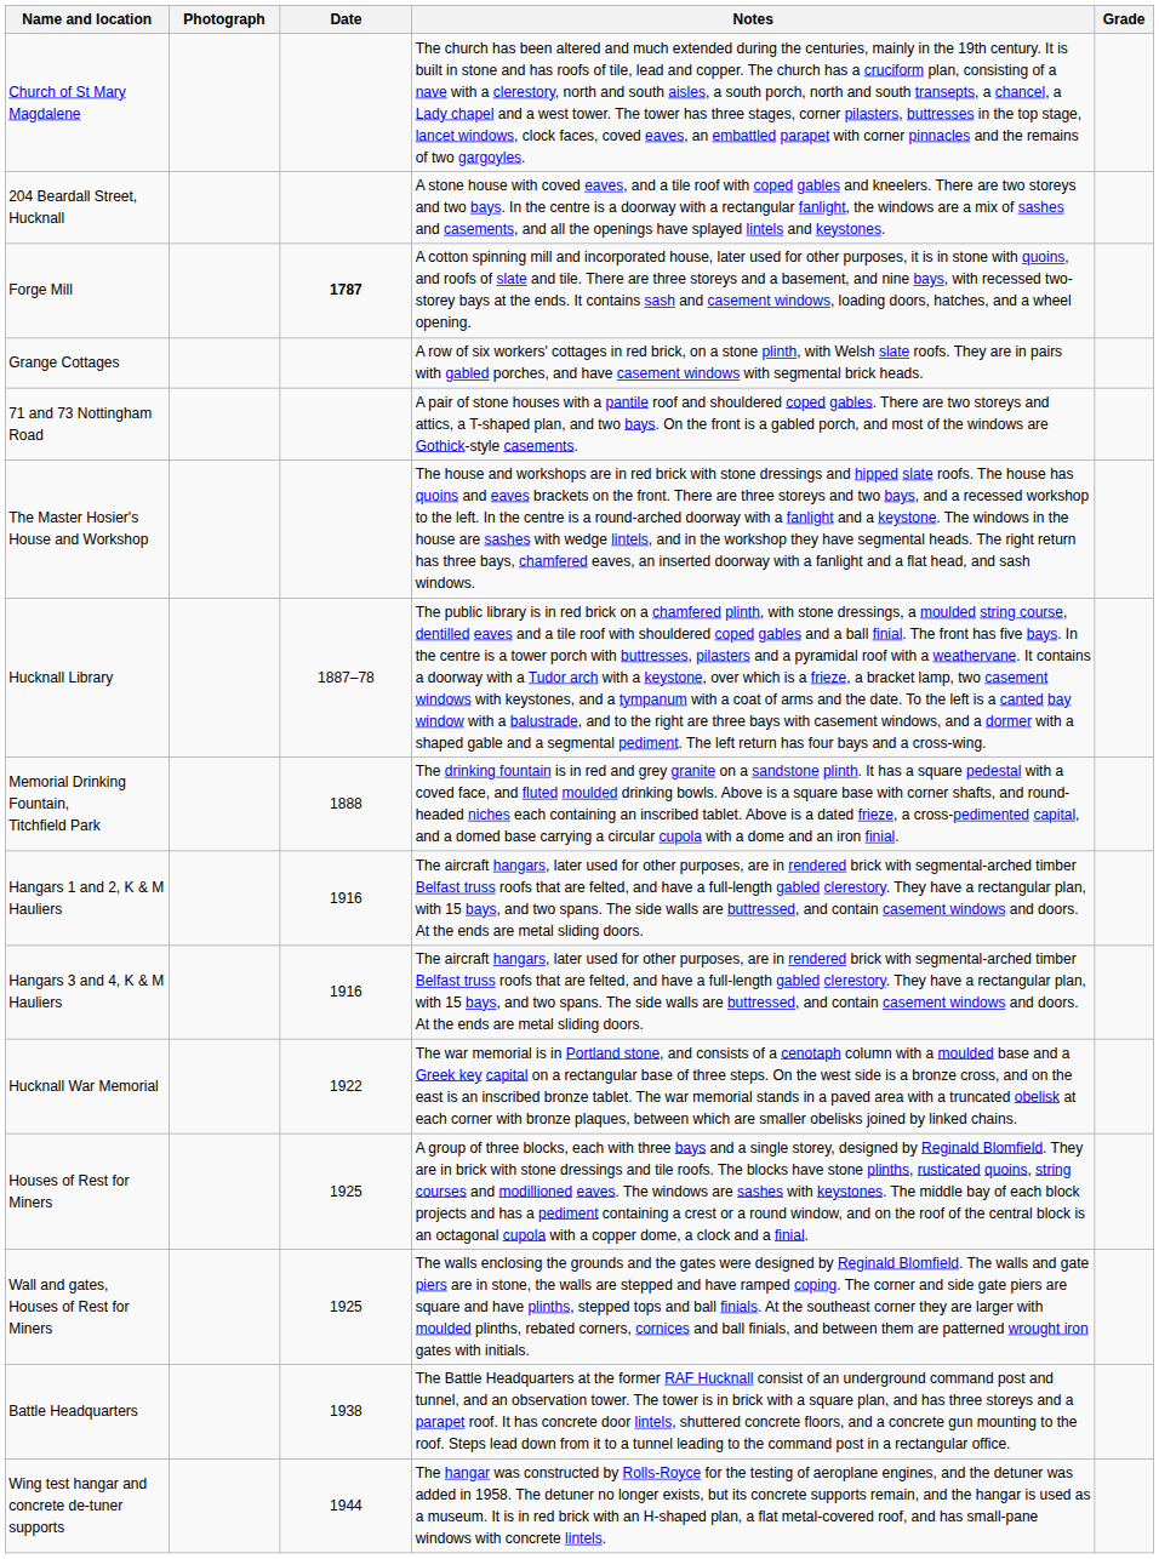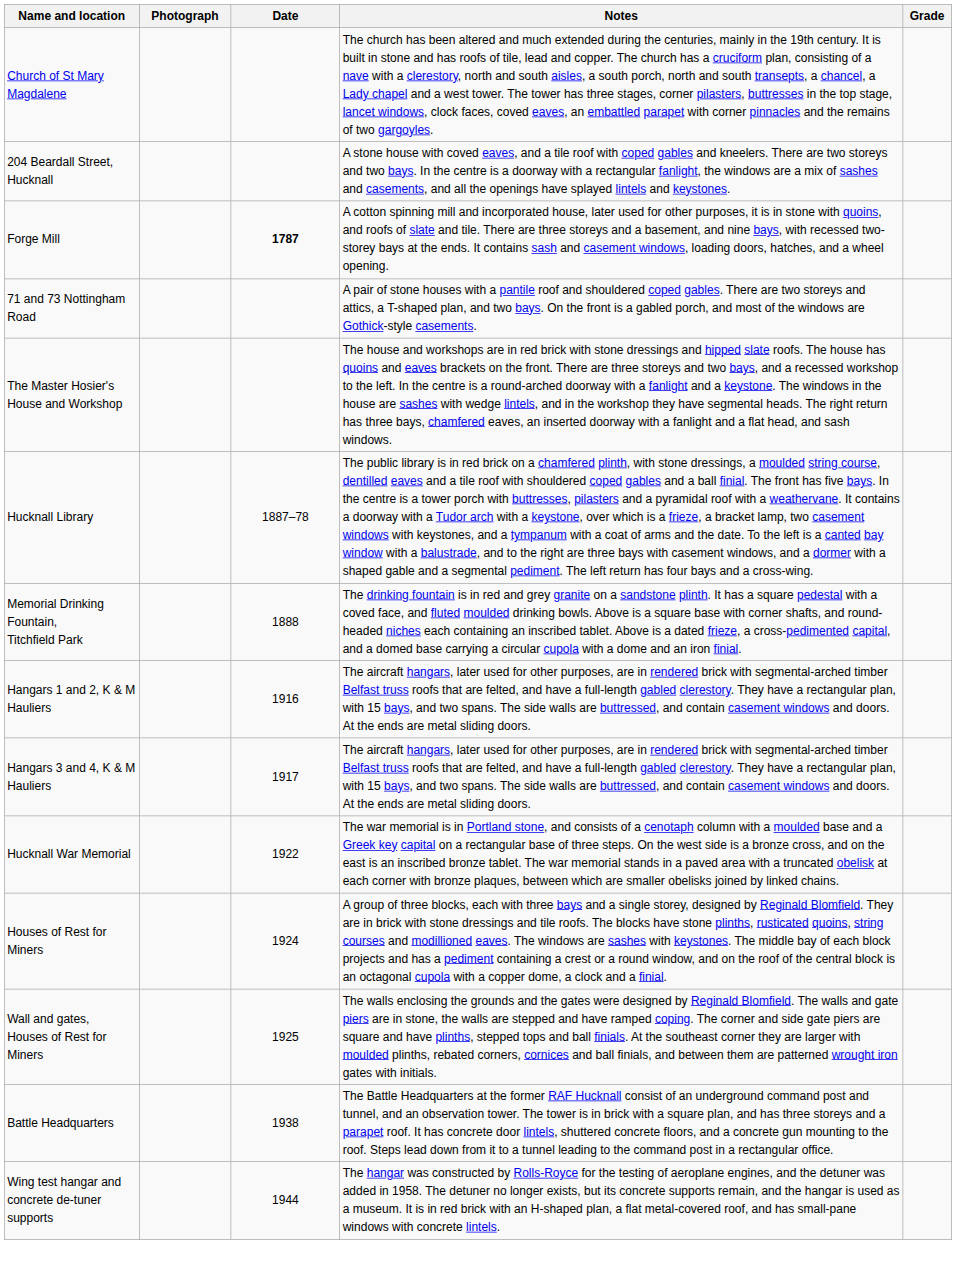- row: Grange Cottages | A row of six workers' cottages in red brick, on a stone plinth, with Welsh slate roofs. They are in pairs with gabled porches, and have casement windows with segmental brick heads.
Hangars 3 and 4, K & M Hauliers | Date: 1916 -> 1917
Houses of Rest for Miners | Date: 1925 -> 1924
